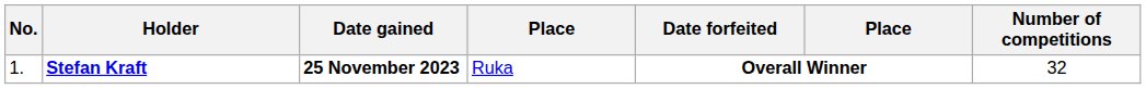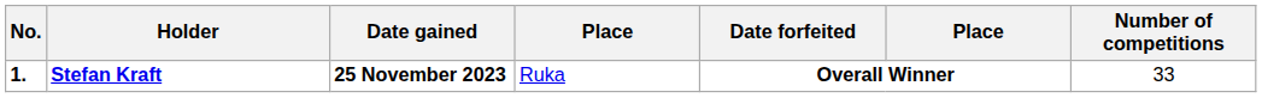Stefan Kraft | No.: normal -> bold
Stefan Kraft | Number of competitions: 32 -> 33
